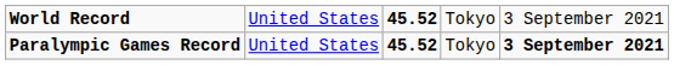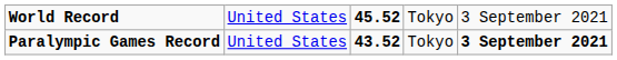Paralympic Games Record | column 3: 45.52 -> 43.52
